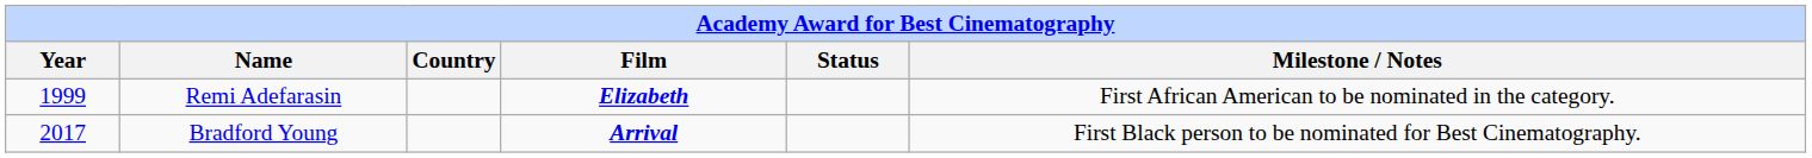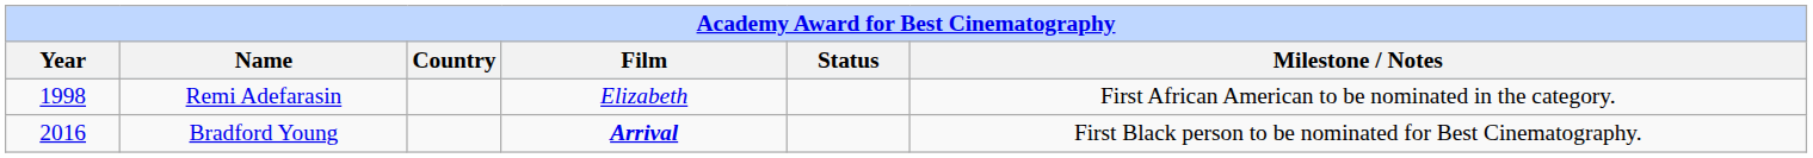Remi Adefarasin | Year: 1999 -> 1998
Remi Adefarasin | Film: bold -> normal
Bradford Young | Year: 2017 -> 2016
